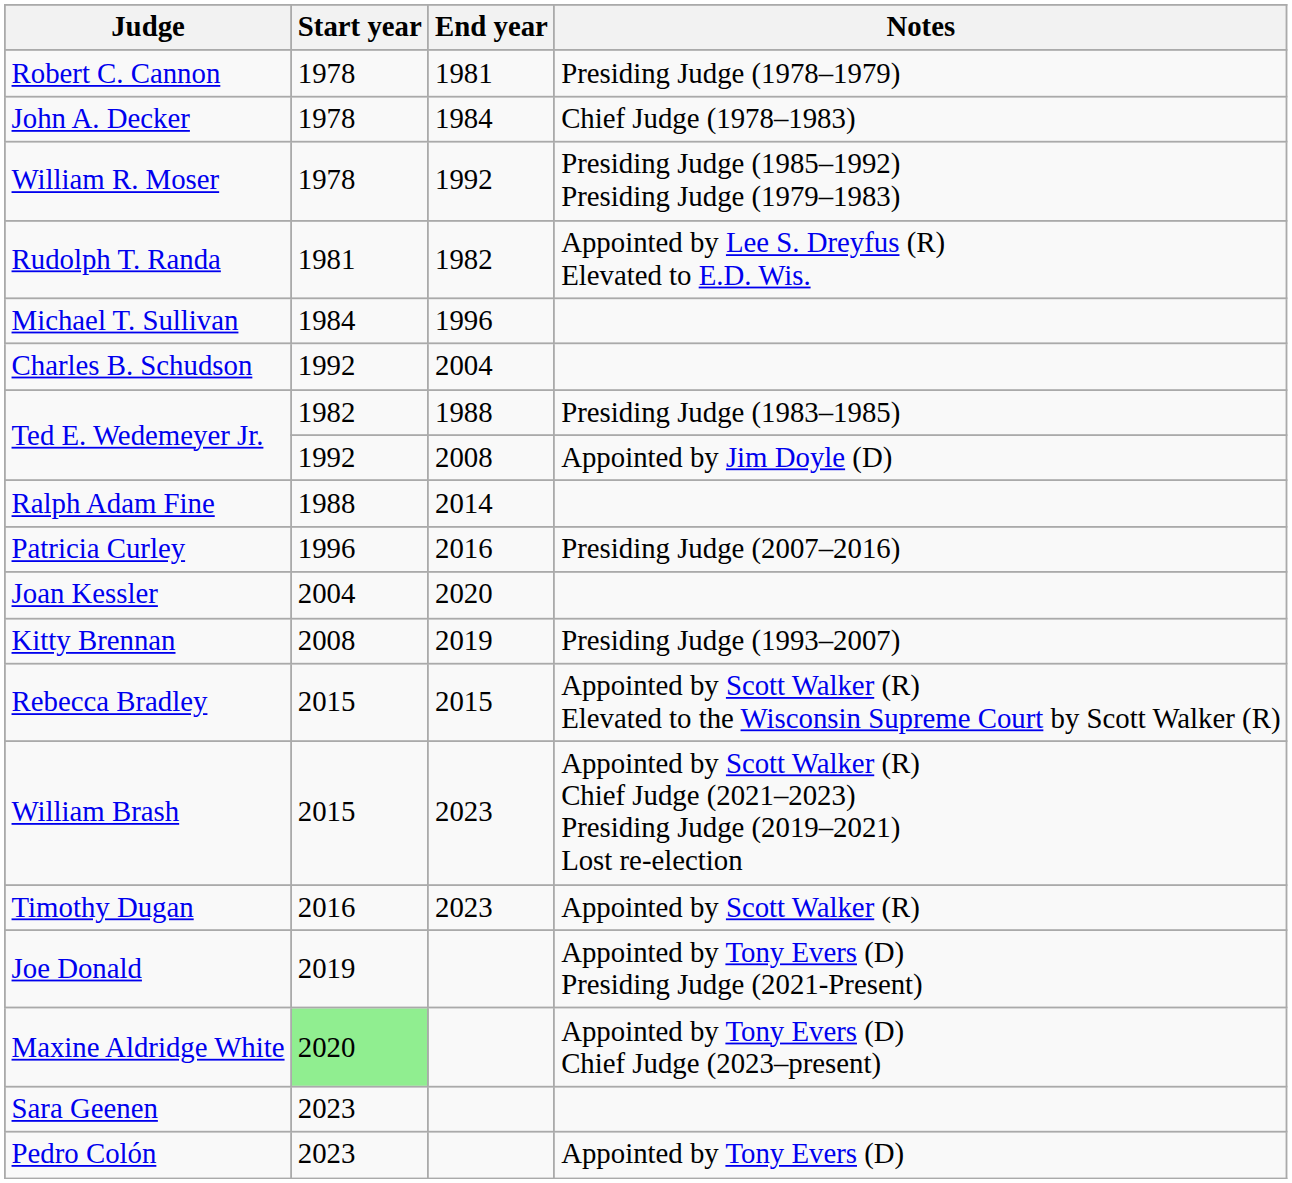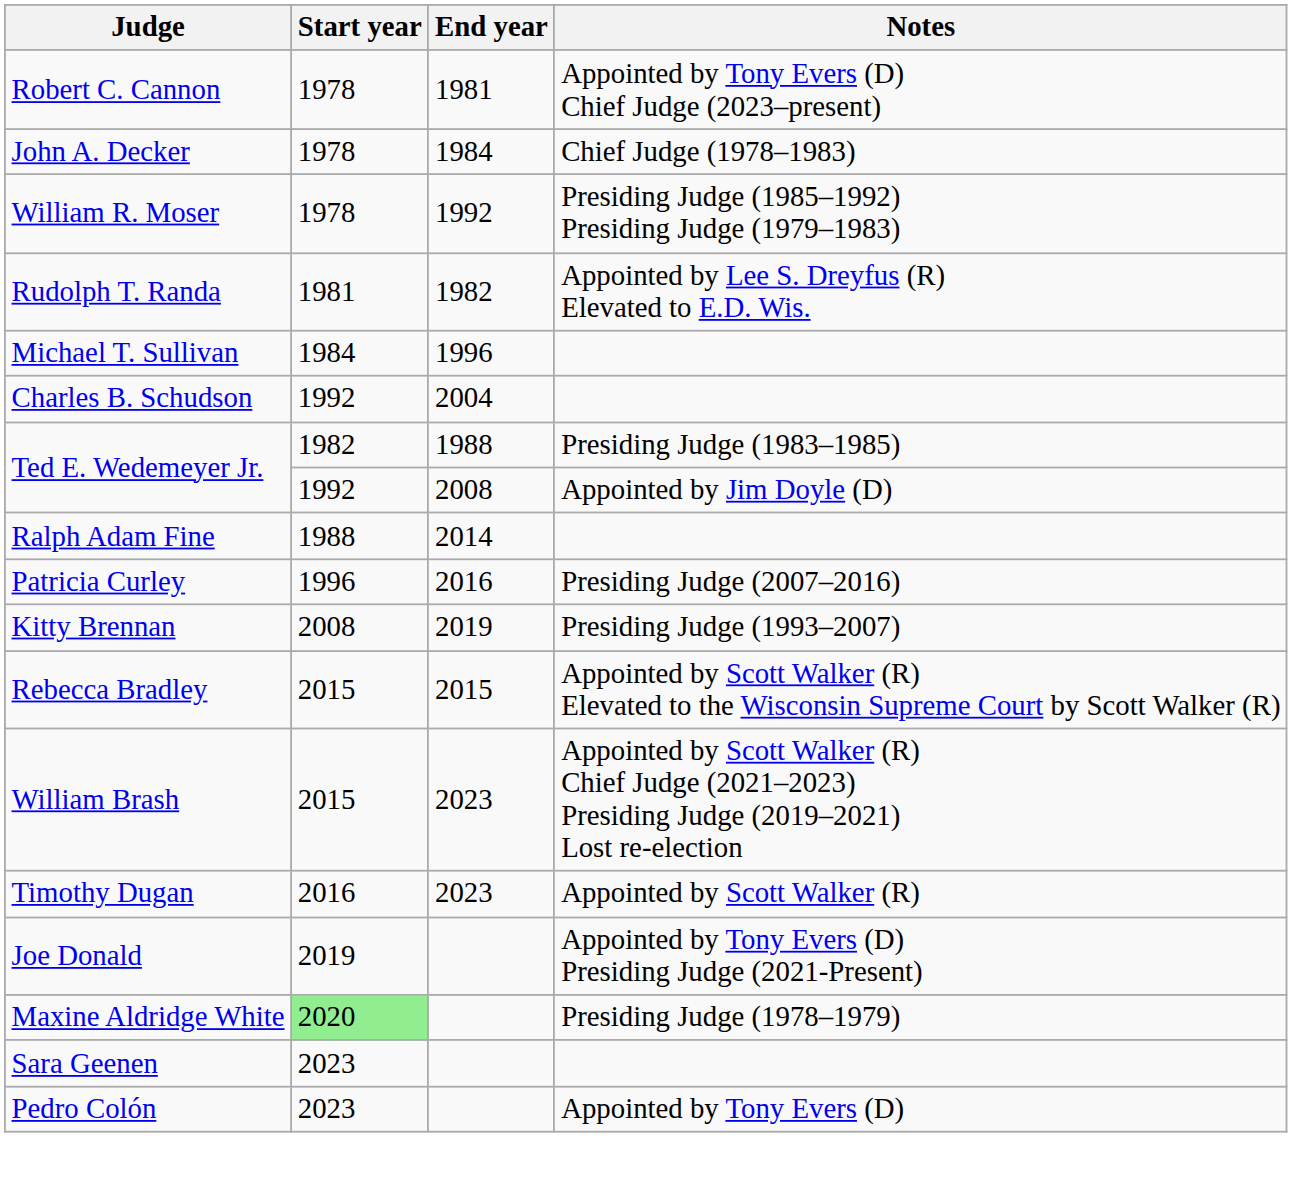Robert C. Cannon | Notes: Presiding Judge (1978–1979) -> Appointed by Tony Evers (D) Chief Judge (2023–present)
- row: Joan Kessler | 2004 | 2020
Maxine Aldridge White | Notes: Appointed by Tony Evers (D) Chief Judge (2023–present) -> Presiding Judge (1978–1979)
